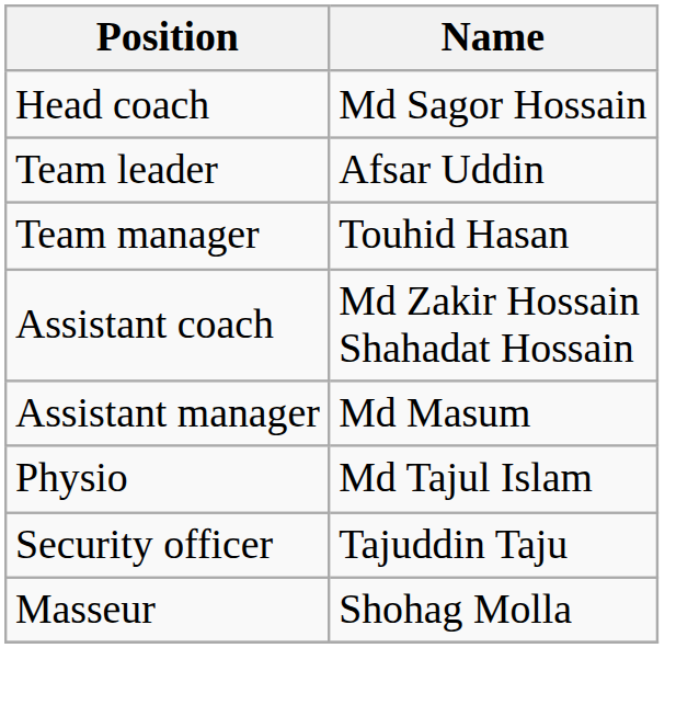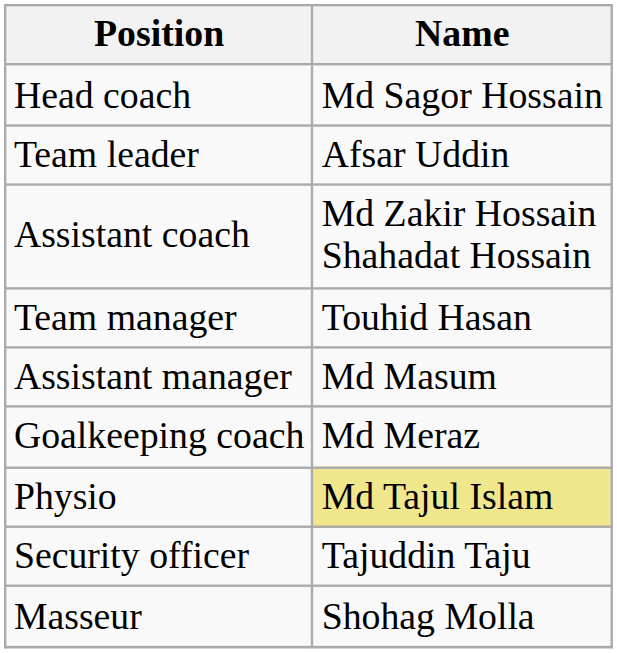rows swapped: Team manager <-> Assistant coach
+ row: Goalkeeping coach | Md Meraz
Physio | Name: no background -> khaki background
